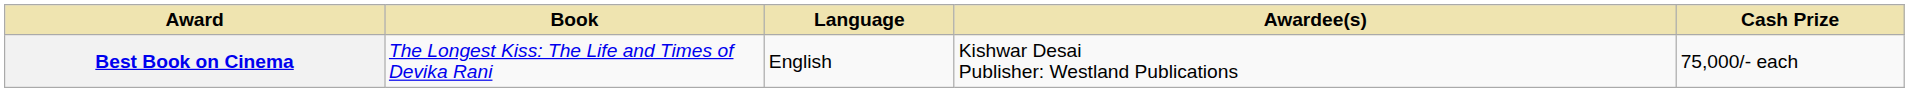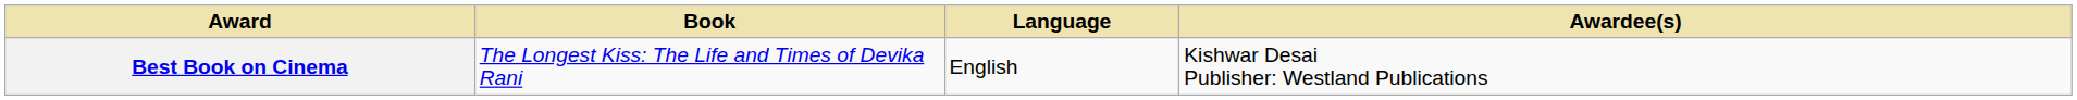- column: Cash Prize | 75,000/- each
